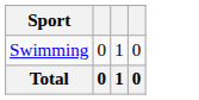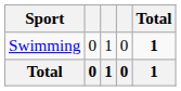+ column: Total | 1 | 1
